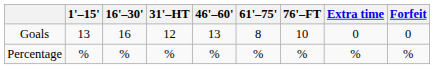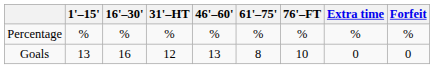rows swapped: Goals <-> Percentage
